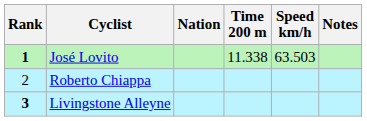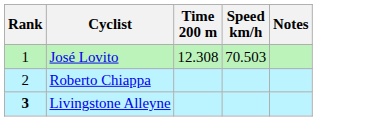- column: Nation
José Lovito | Rank: bold -> normal
José Lovito | Time 200 m: 11.338 -> 12.308
José Lovito | Speed km/h: 63.503 -> 70.503
